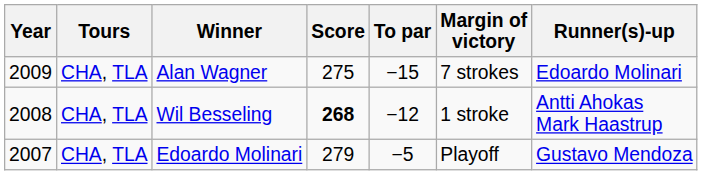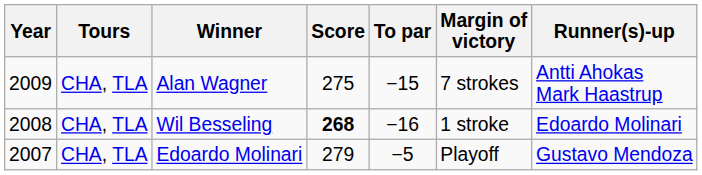Alan Wagner | Runner(s)-up: Edoardo Molinari -> Antti Ahokas Mark Haastrup
Wil Besseling | To par: −12 -> −16
Wil Besseling | Runner(s)-up: Antti Ahokas Mark Haastrup -> Edoardo Molinari
